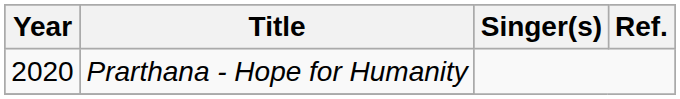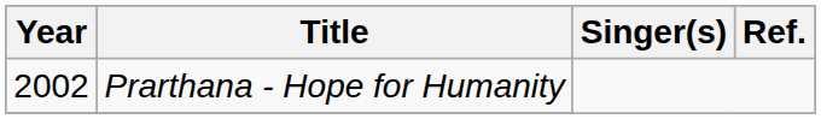Prarthana - Hope for Humanity | Year: 2020 -> 2002
